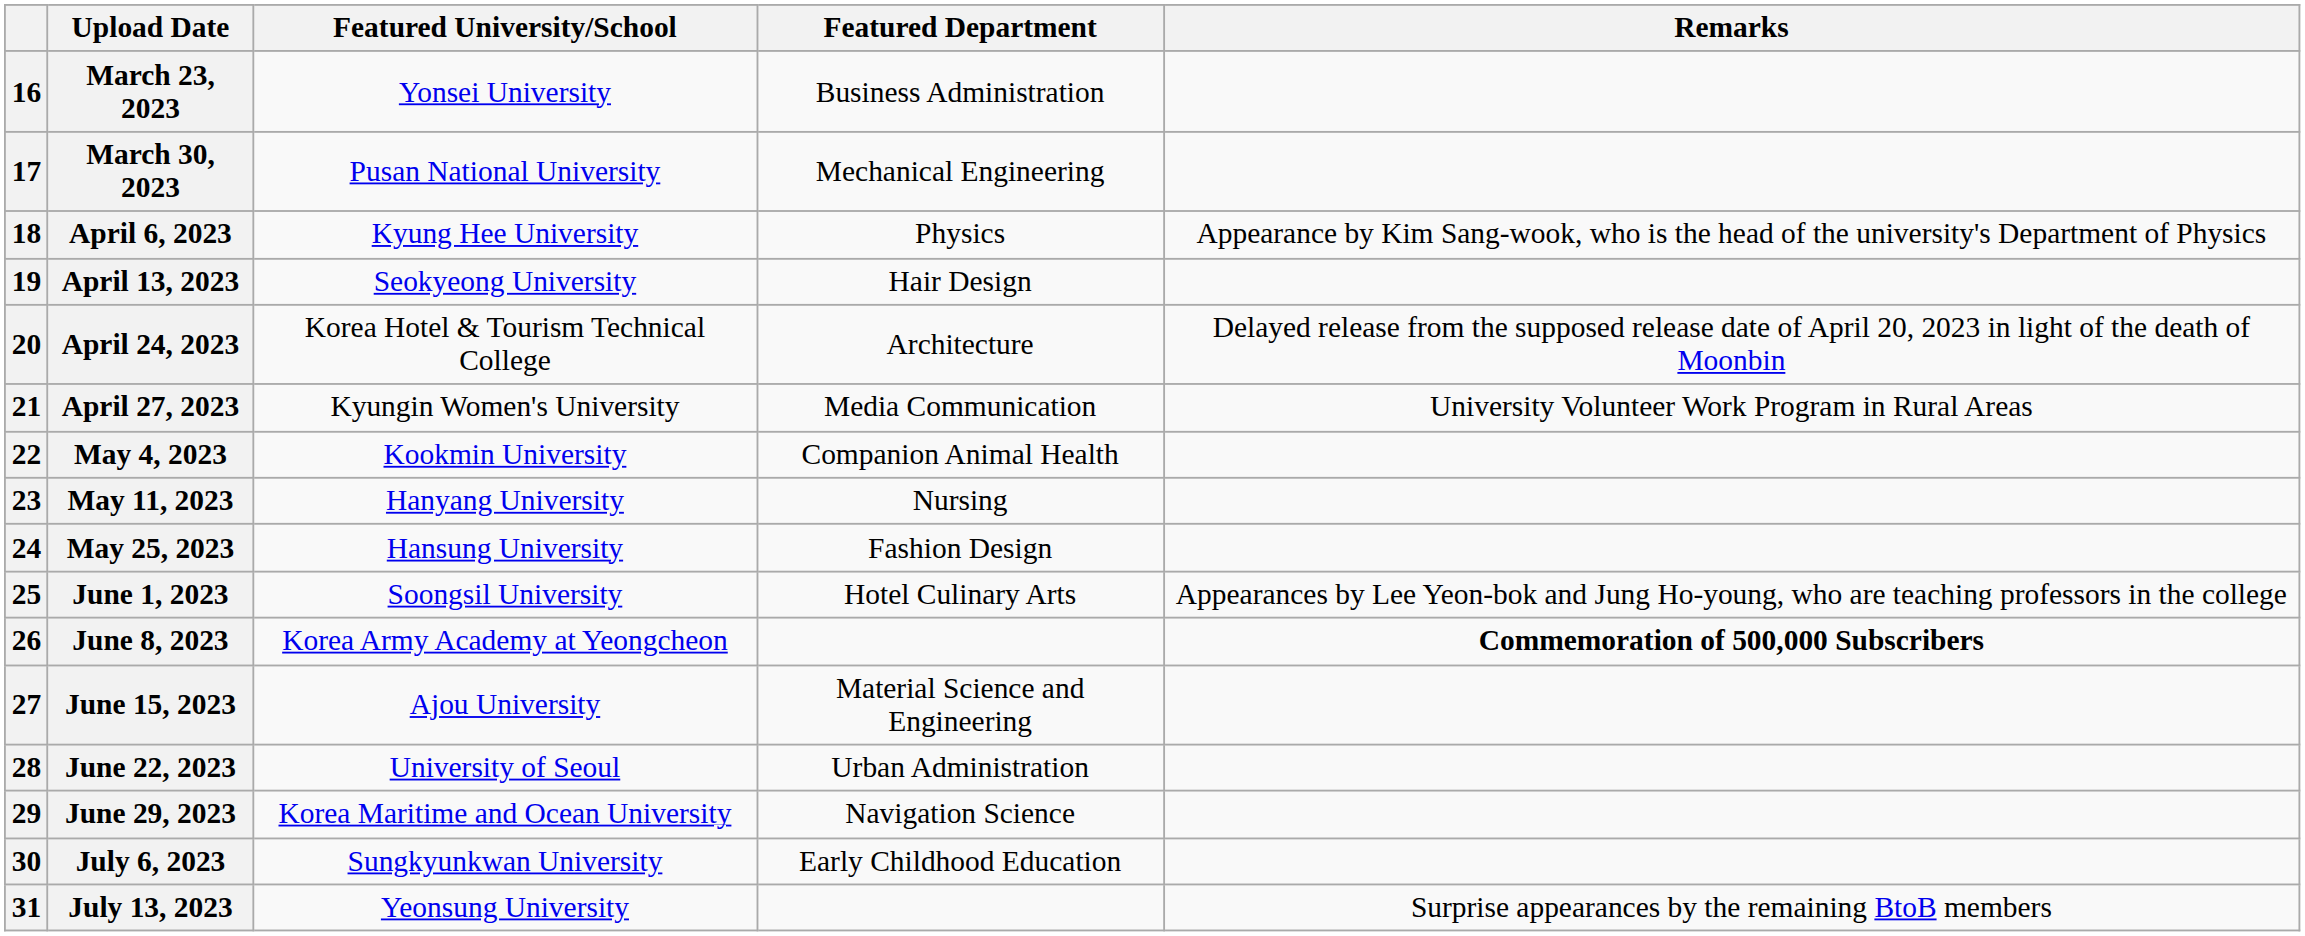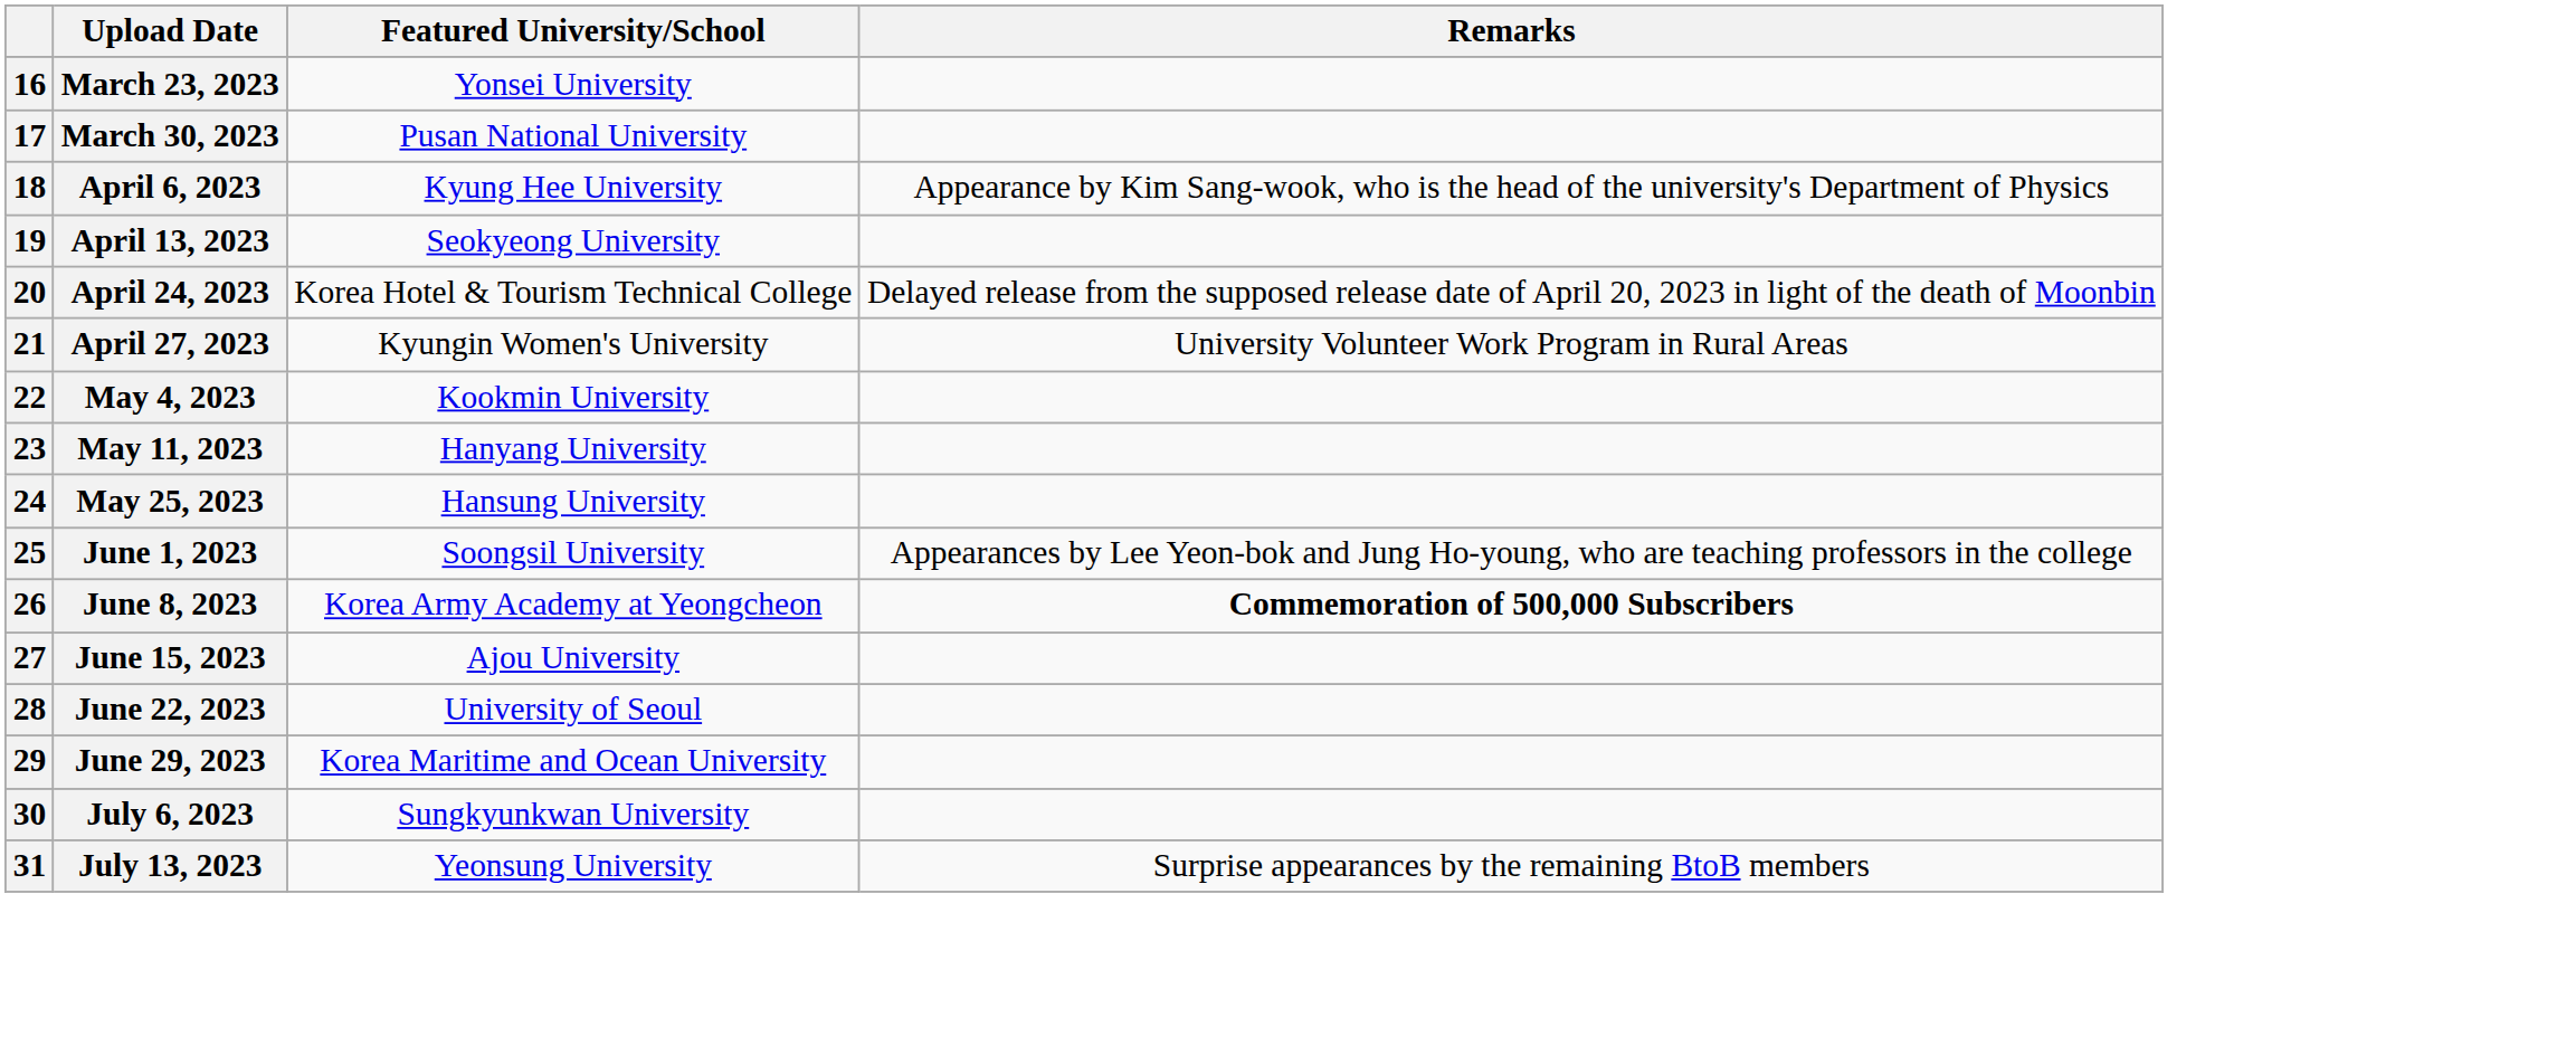- column: Featured Department | Business Administration | Mechanical Engineering | Physics | Hair Design | Architecture | Media Communication | Companion Animal Health | Nursing | Fashion Design | Hotel Culinary Arts | Material Science and Engineering | Urban Administration | Navigation Science | Early Childhood Education
